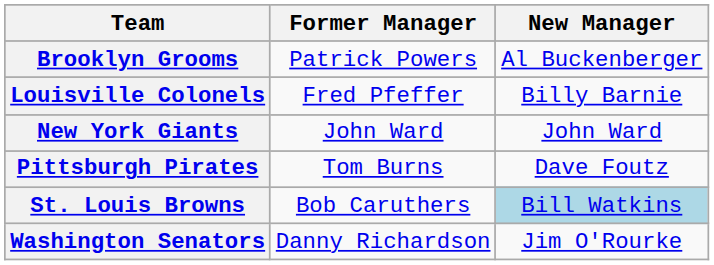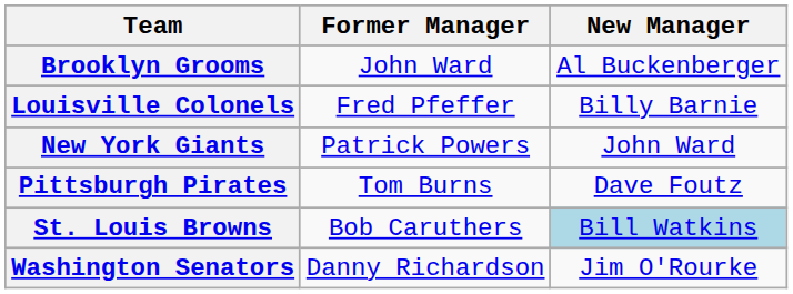Brooklyn Grooms | Former Manager: Patrick Powers -> John Ward
New York Giants | Former Manager: John Ward -> Patrick Powers
